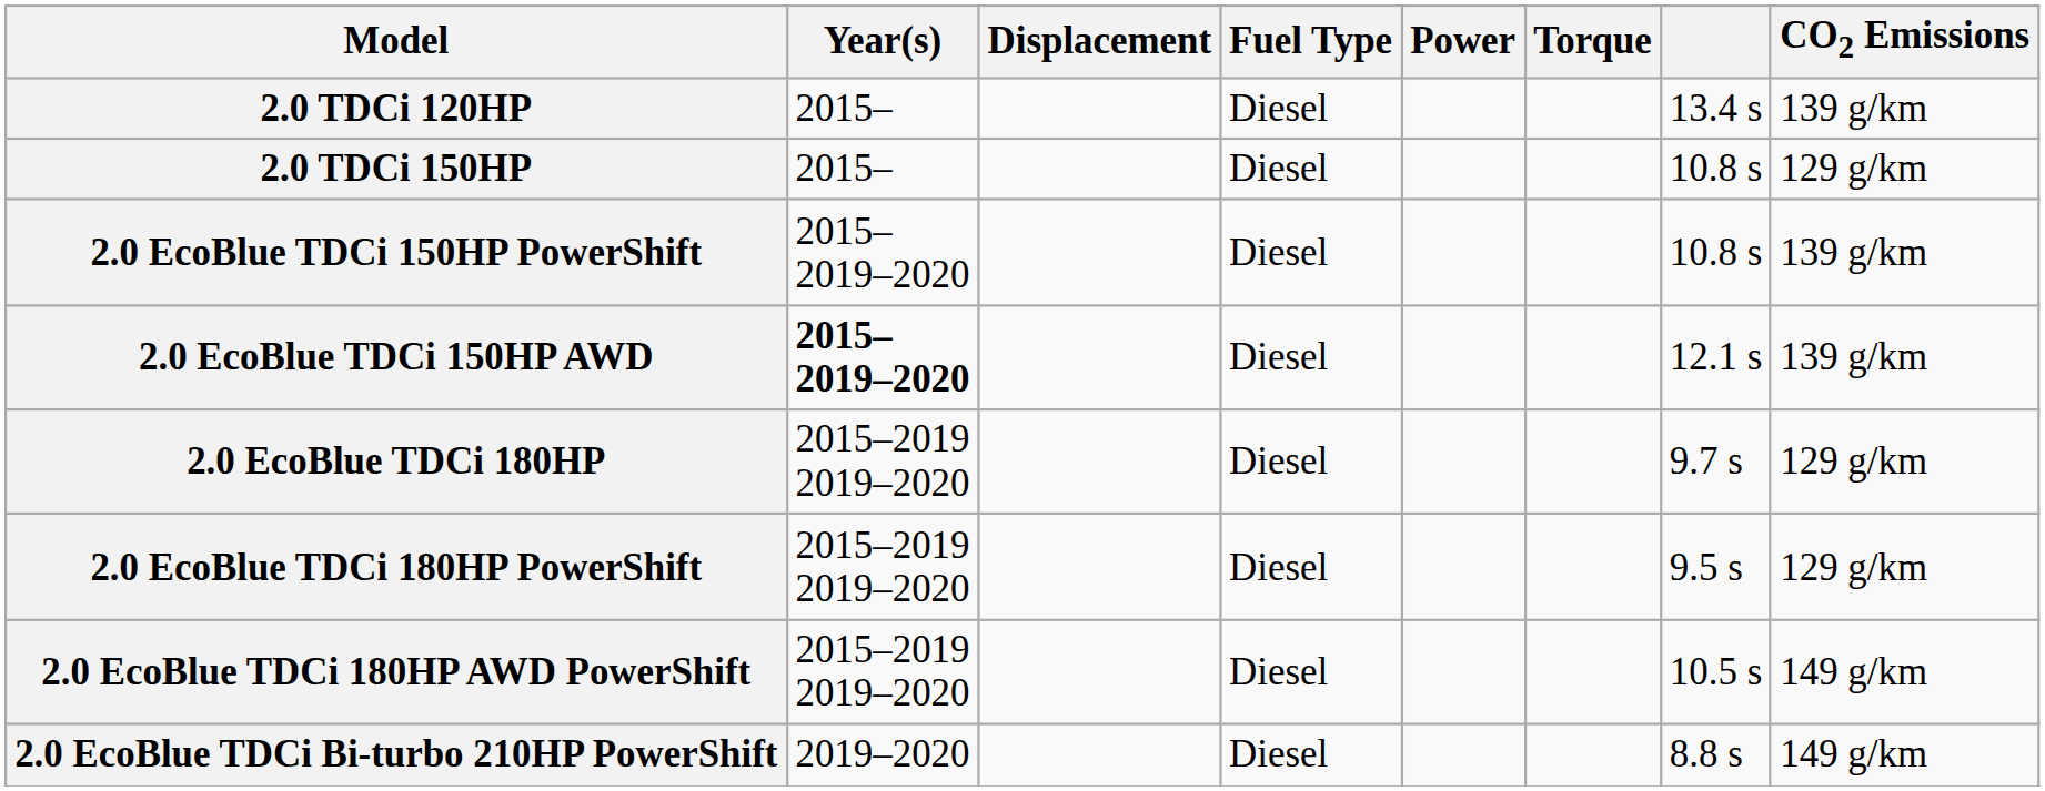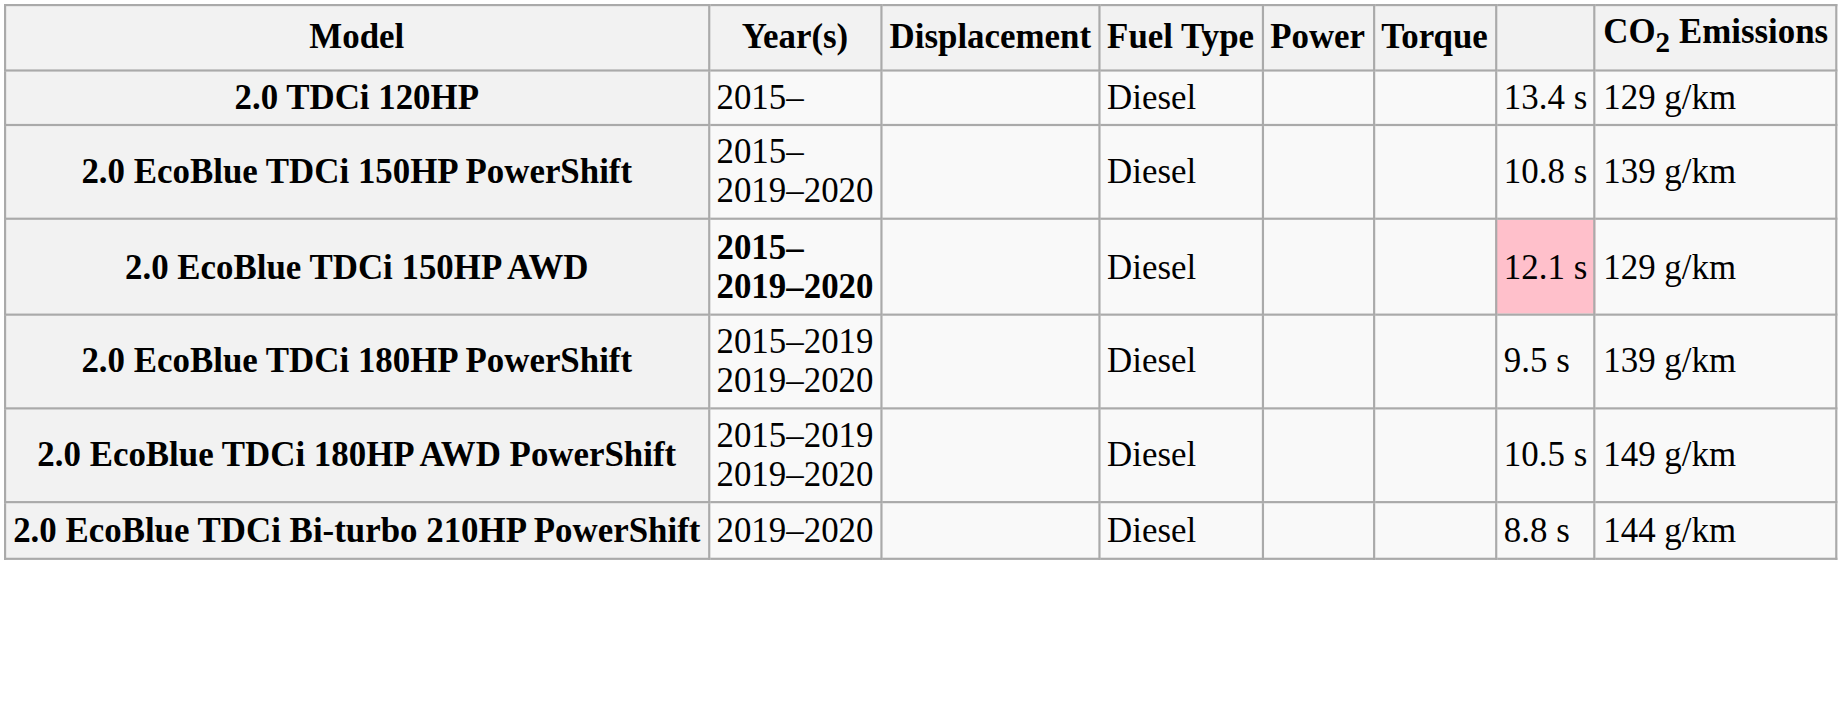2.0 TDCi 120HP | CO2 Emissions: 139 g/km -> 129 g/km
- row: 2.0 TDCi 150HP | 2015– | Diesel | 10.8 s | 129 g/km
2.0 EcoBlue TDCi 150HP AWD | column 7: no background -> pink background
2.0 EcoBlue TDCi 150HP AWD | CO2 Emissions: 139 g/km -> 129 g/km
- row: 2.0 EcoBlue TDCi 180HP | 2015–2019 2019–2020 | Diesel | 9.7 s | 129 g/km
2.0 EcoBlue TDCi 180HP PowerShift | CO2 Emissions: 129 g/km -> 139 g/km
2.0 EcoBlue TDCi Bi-turbo 210HP PowerShift | CO2 Emissions: 149 g/km -> 144 g/km
